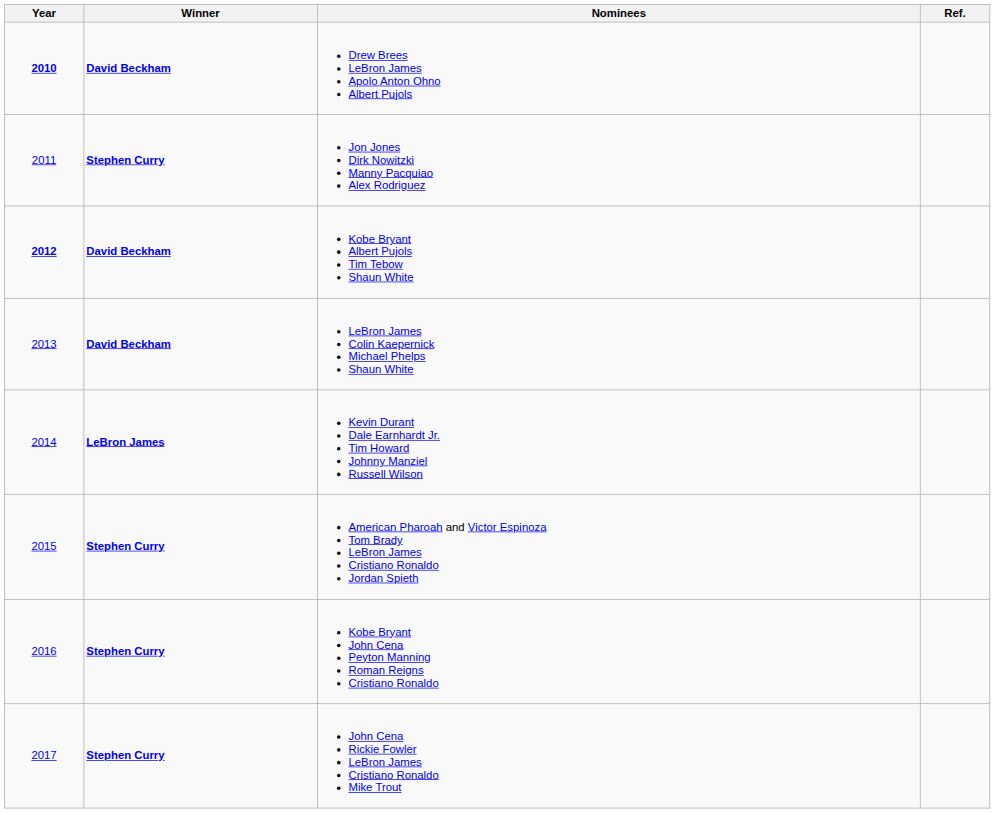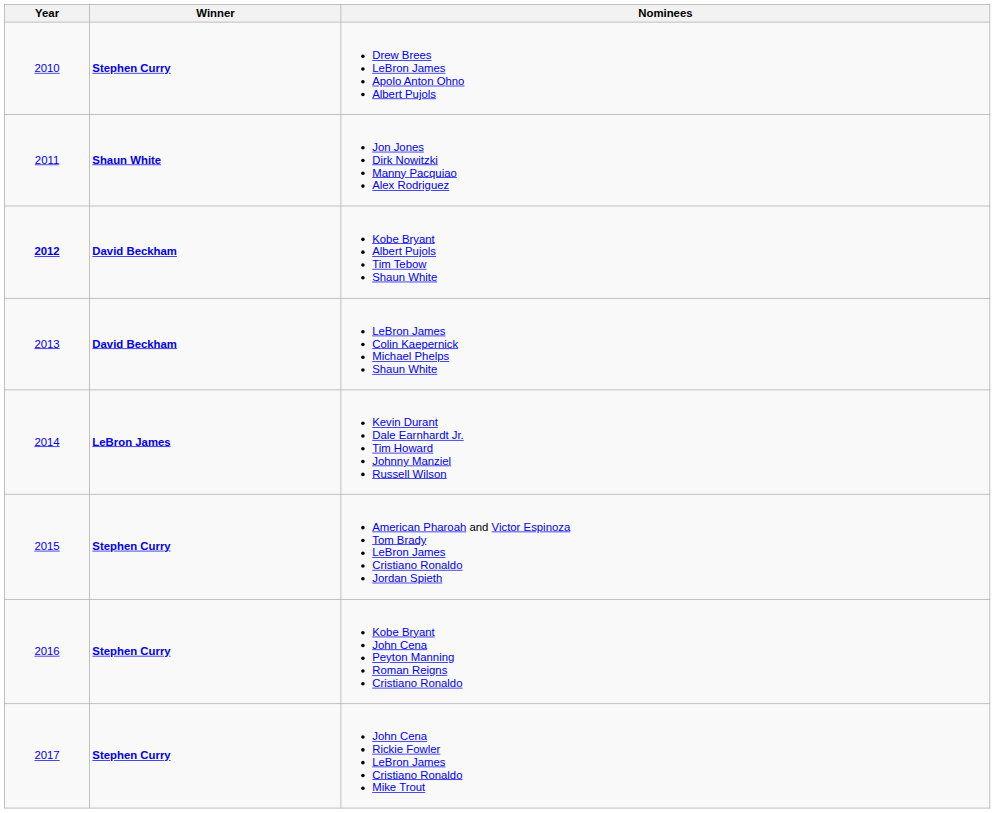- column: Ref.
Drew Brees LeBron James Apolo Anton Ohno Albert Pujols | Year: bold -> normal
Drew Brees LeBron James Apolo Anton Ohno Albert Pujols | Winner: David Beckham -> Stephen Curry
Jon Jones Dirk Nowitzki Manny Pacquiao Alex Rodriguez | Winner: Stephen Curry -> Shaun White
